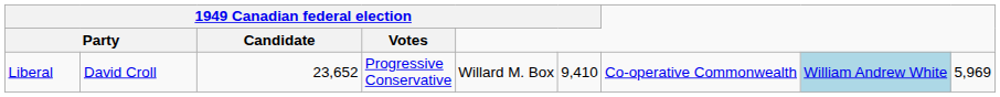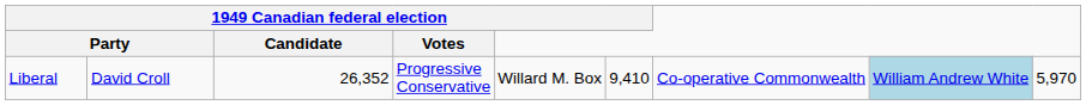Liberal | 1949 Canadian federal election / Candidate: 23,652 -> 26,352
Liberal | column 9: 5,969 -> 5,970
